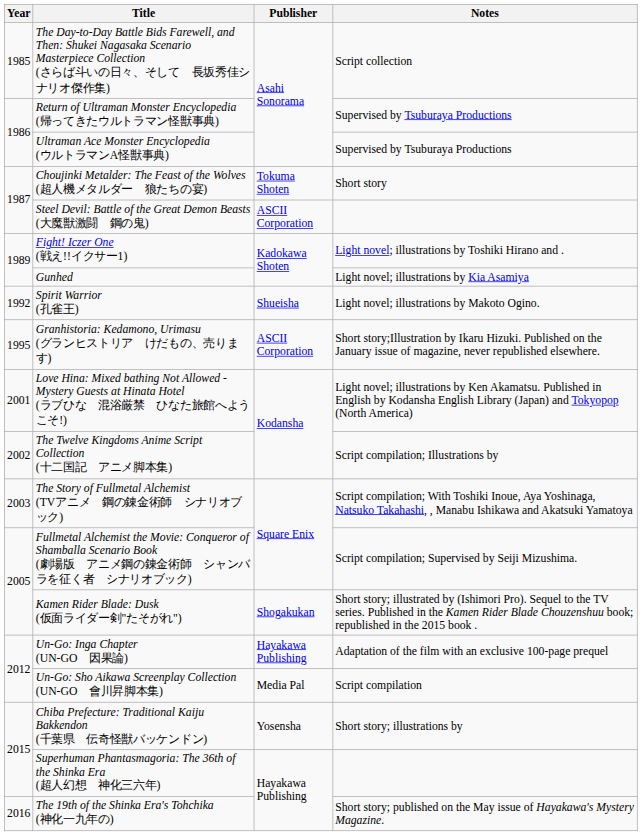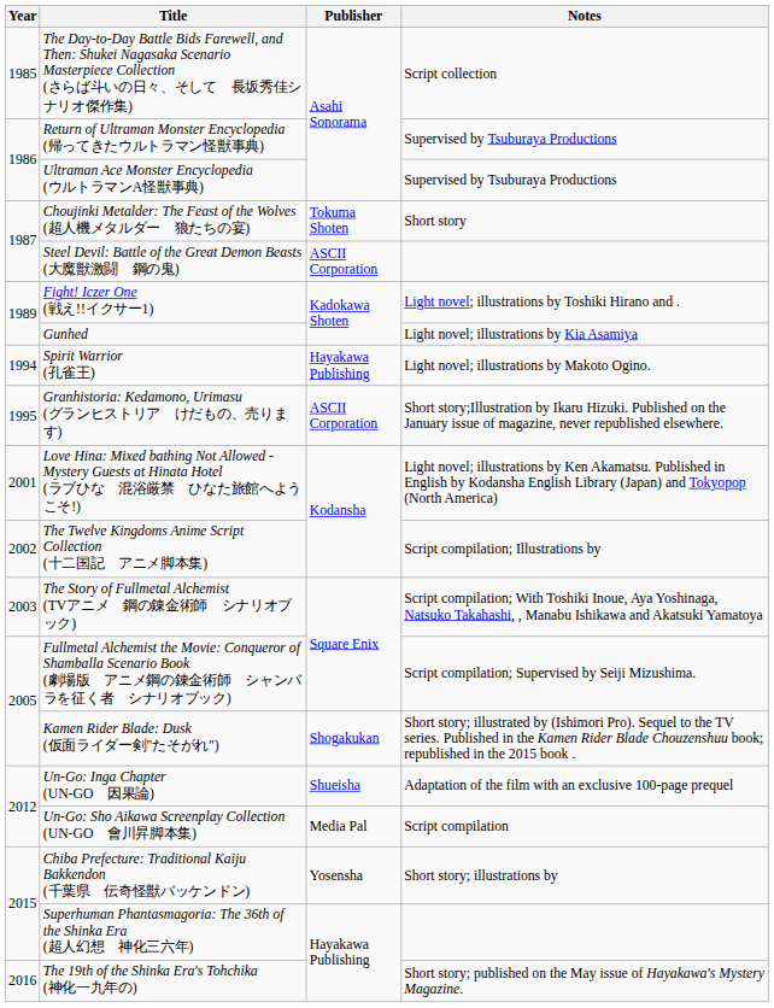Spirit Warrior (孔雀王) | Year: 1992 -> 1994
Spirit Warrior (孔雀王) | Publisher: Shueisha -> Hayakawa Publishing
Un-Go: Inga Chapter (UN-GO 因果論) | Publisher: Hayakawa Publishing -> Shueisha
